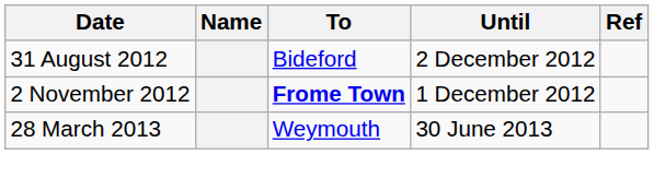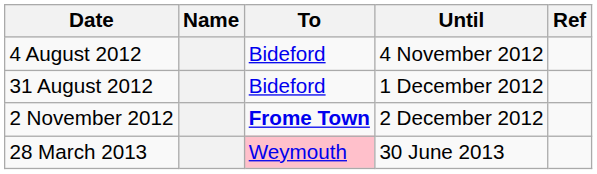+ row: 4 August 2012 | Bideford | 4 November 2012
31 August 2012 | Until: 2 December 2012 -> 1 December 2012
2 November 2012 | Until: 1 December 2012 -> 2 December 2012
28 March 2013 | To: no background -> pink background
